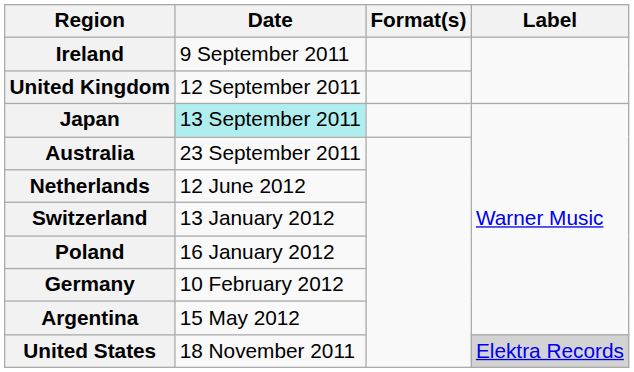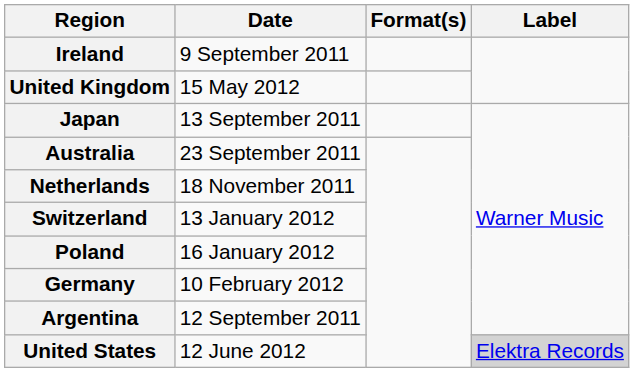United Kingdom | Date: 12 September 2011 -> 15 May 2012
Japan | Date: paleturquoise background -> no background
Netherlands | Date: 12 June 2012 -> 18 November 2011
Argentina | Date: 15 May 2012 -> 12 September 2011
United States | Date: 18 November 2011 -> 12 June 2012
